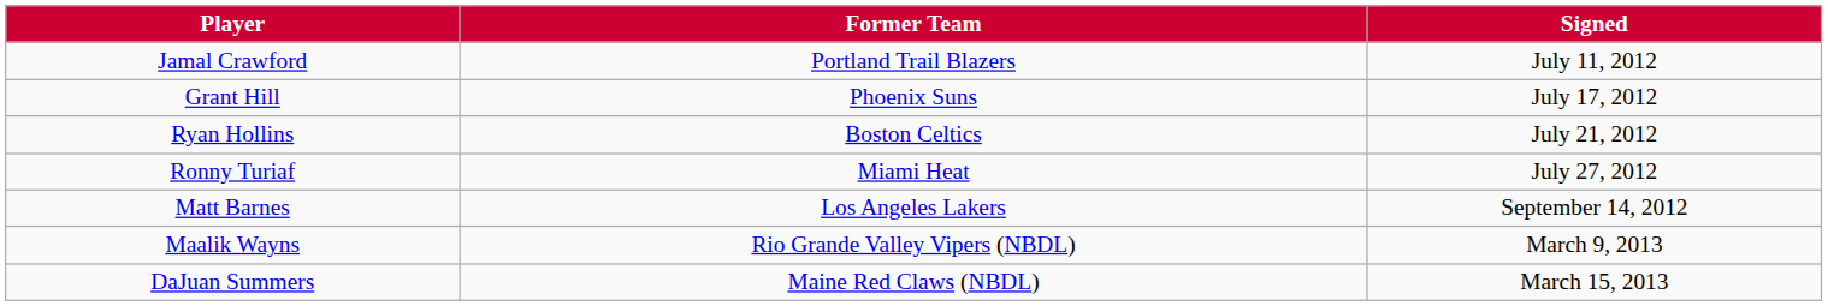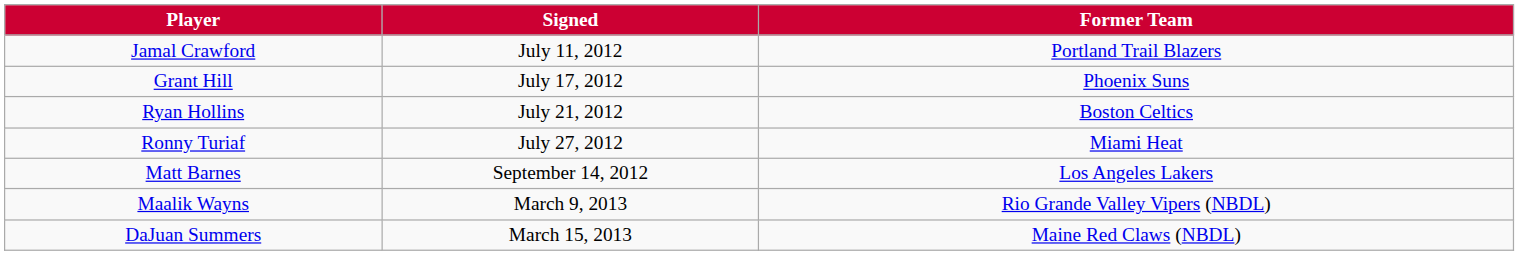columns swapped: Signed <-> Former Team
